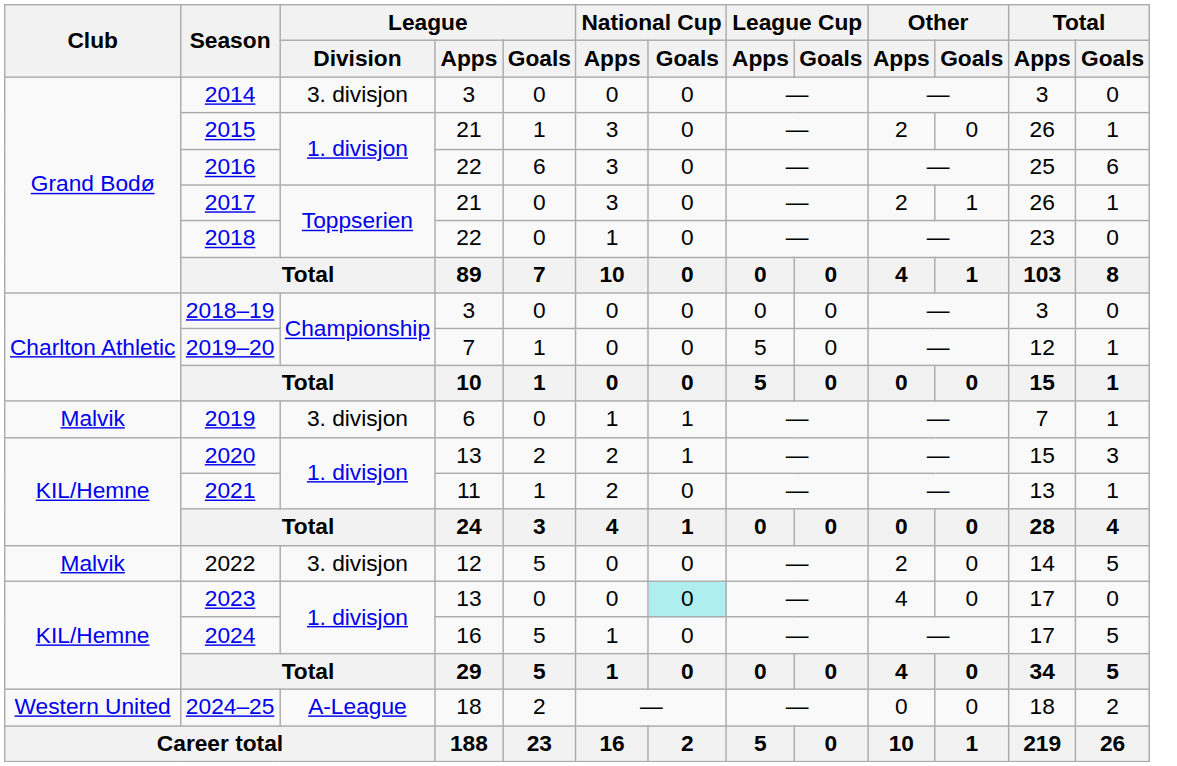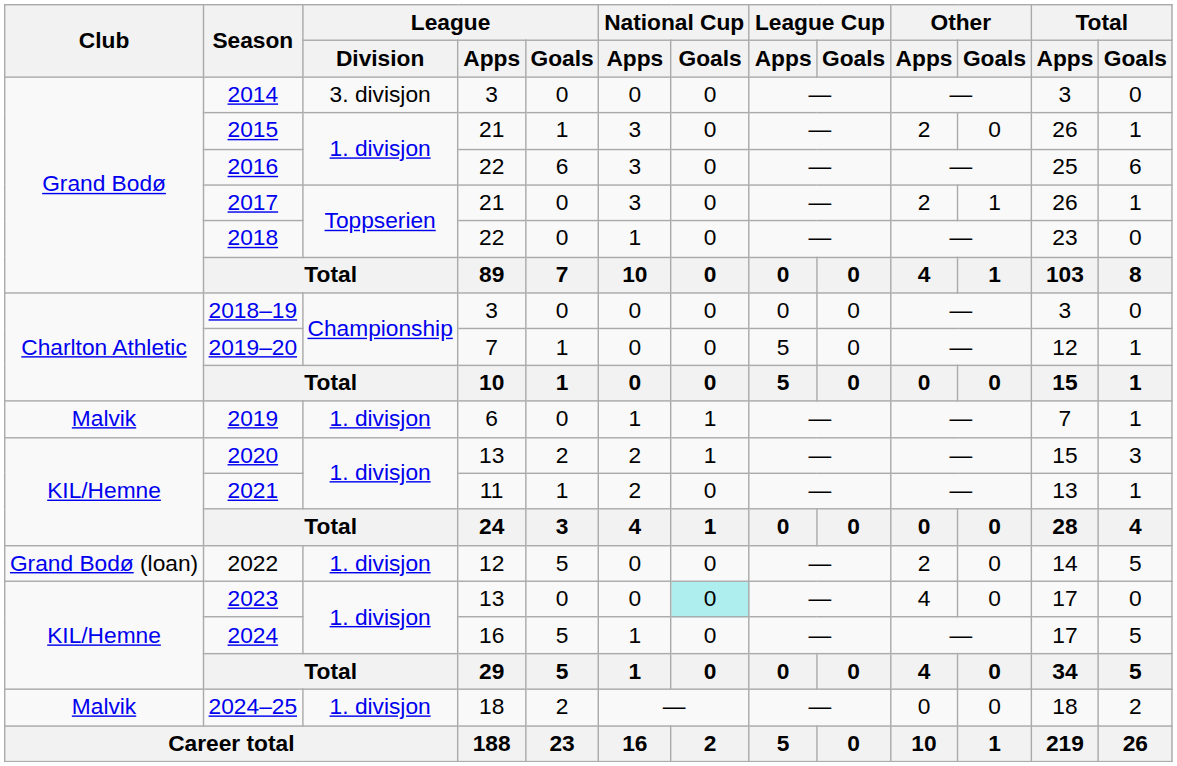2019 | League / Division: 3. divisjon -> 1. divisjon
2022 | Club: Malvik -> Grand Bodø (loan)
2022 | League / Division: 3. divisjon -> 1. divisjon
2024–25 | Club: Western United -> Malvik
2024–25 | League / Division: A-League -> 1. divisjon
